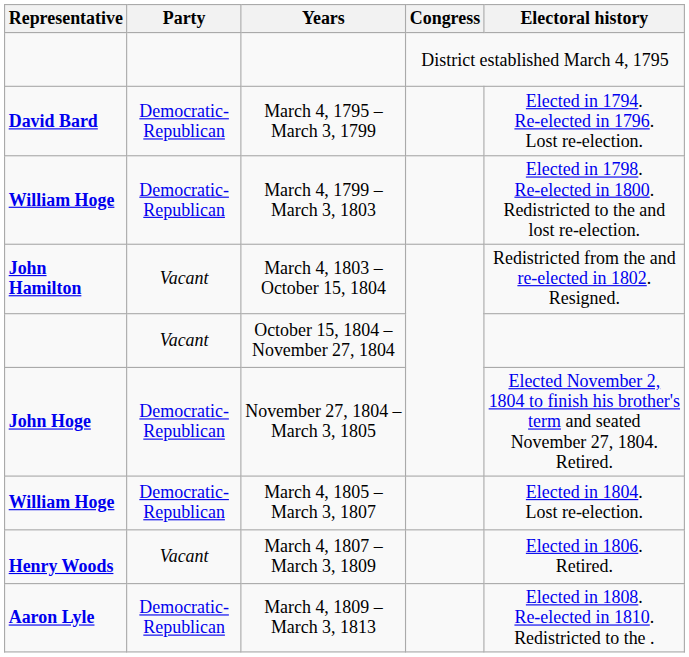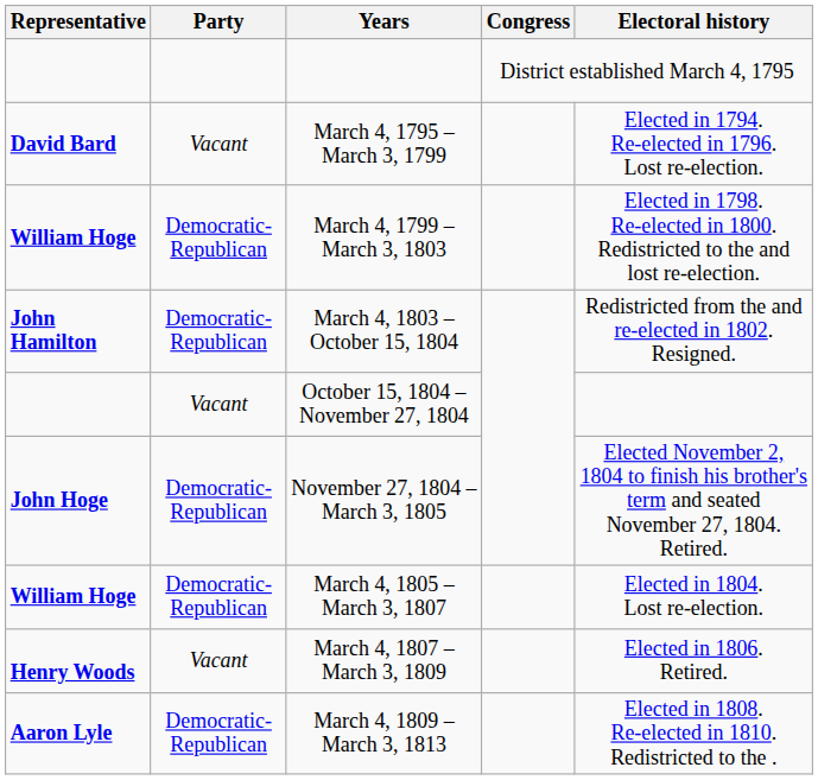March 4, 1795 – March 3, 1799 | Party: Democratic-Republican -> Vacant
March 4, 1803 – October 15, 1804 | Party: Vacant -> Democratic-Republican
